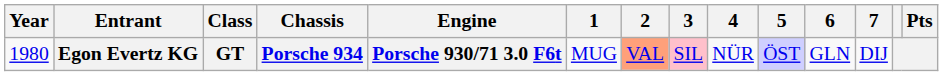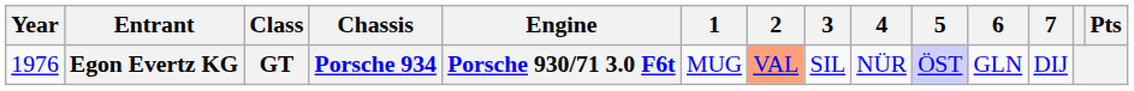Egon Evertz KG | Year: 1980 -> 1976
Egon Evertz KG | 3: pink background -> no background
